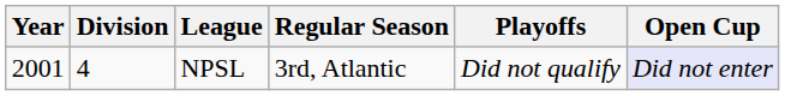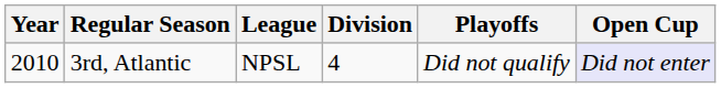columns swapped: Division <-> Regular Season
NPSL | Year: 2001 -> 2010
